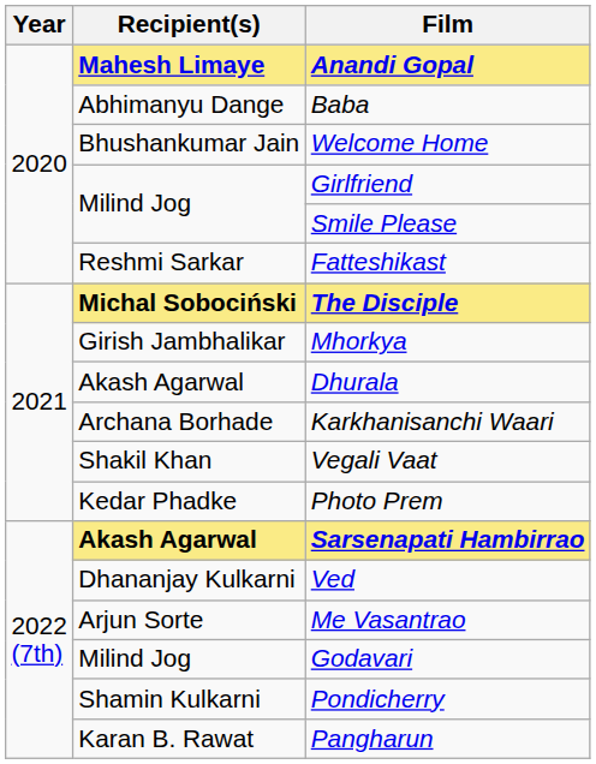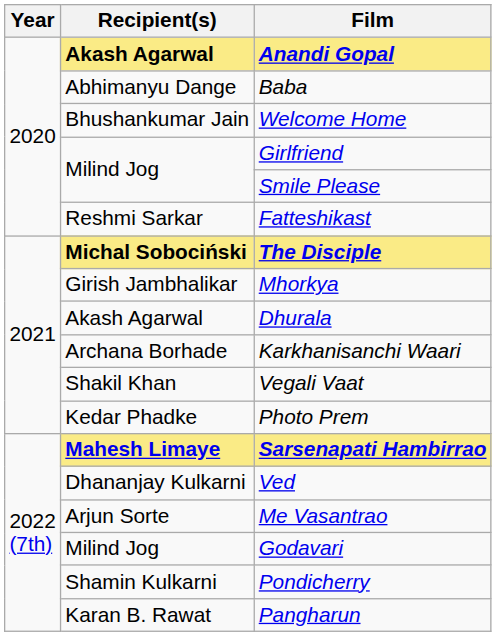Anandi Gopal | Recipient(s): Mahesh Limaye -> Akash Agarwal
Sarsenapati Hambirrao | Recipient(s): Akash Agarwal -> Mahesh Limaye
